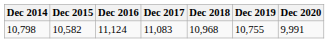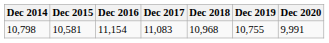10,798 | Dec 2015: 10,582 -> 10,581
10,798 | Dec 2016: 11,124 -> 11,154
